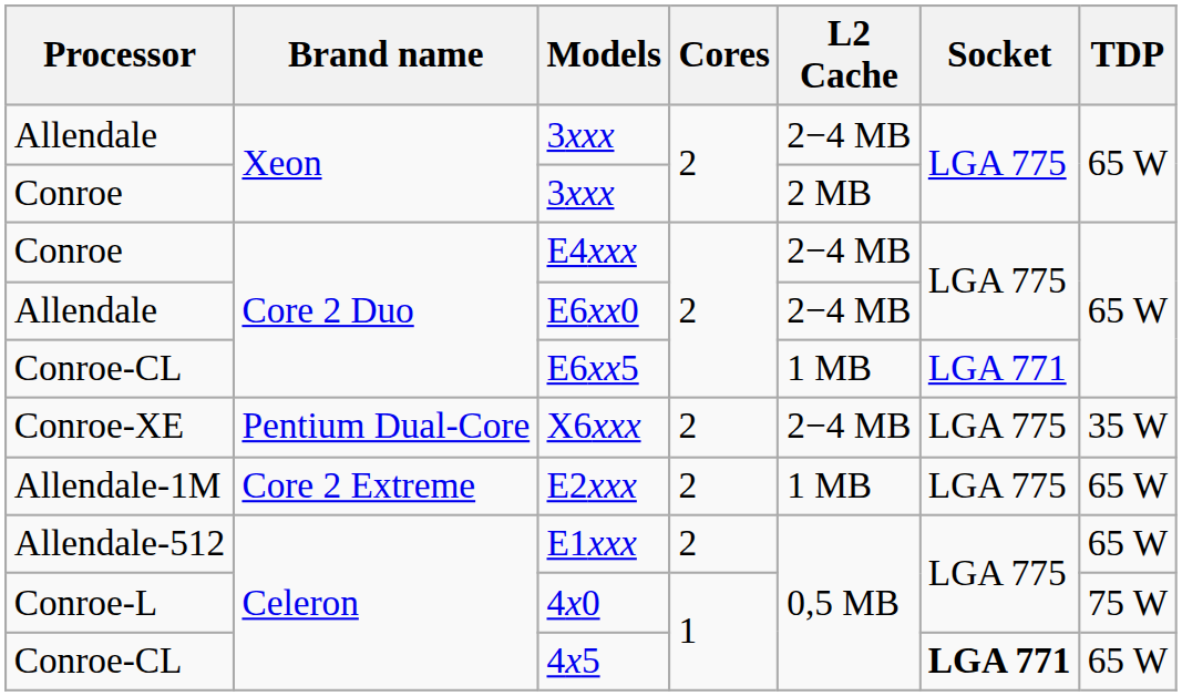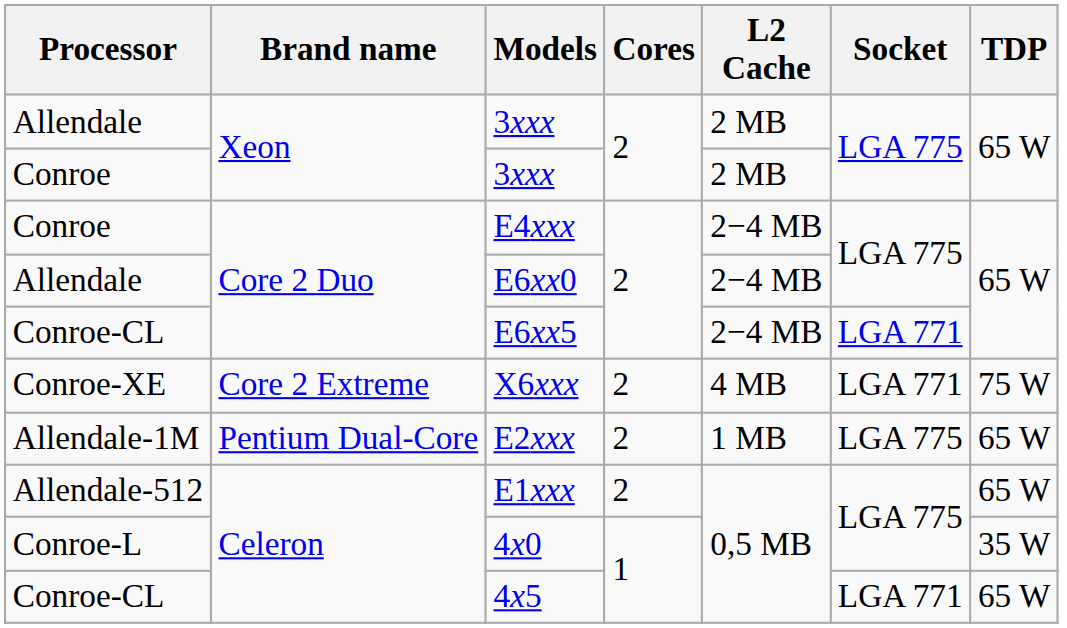Allendale / 3xxx | L2 Cache: 2−4 MB -> 2 MB
E6xx5 | L2 Cache: 1 MB -> 2−4 MB
X6xxx | Brand name: Pentium Dual-Core -> Core 2 Extreme
X6xxx | L2 Cache: 2−4 MB -> 4 MB
X6xxx | Socket: LGA 775 -> LGA 771
X6xxx | TDP: 35 W -> 75 W
E2xxx | Brand name: Core 2 Extreme -> Pentium Dual-Core
4x0 | TDP: 75 W -> 35 W
4x5 | Socket: bold -> normal
